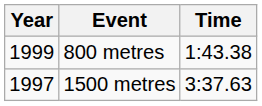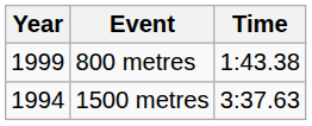1500 metres | Year: 1997 -> 1994
